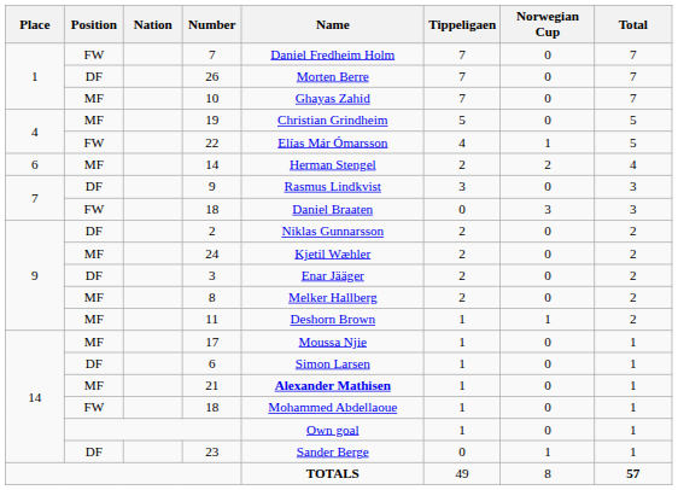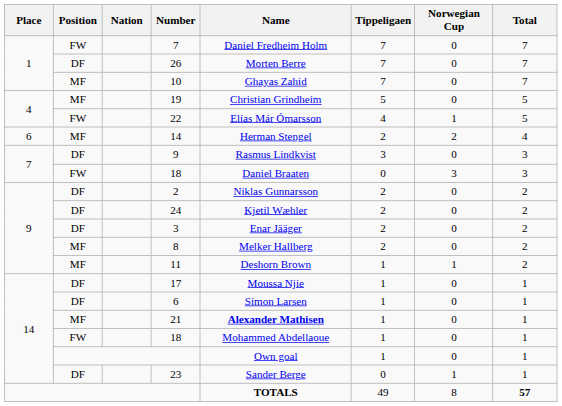24 | Position: MF -> DF
17 | Position: MF -> DF
